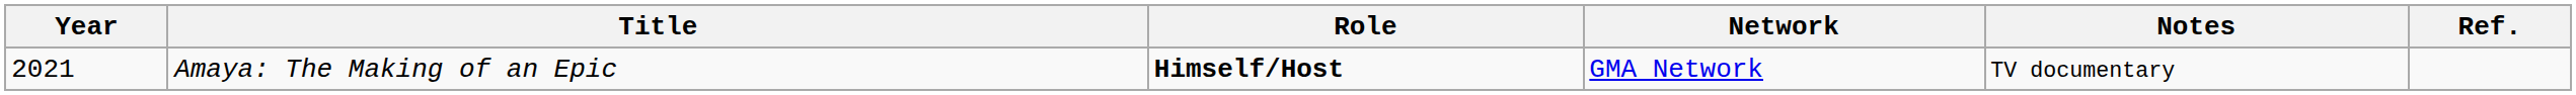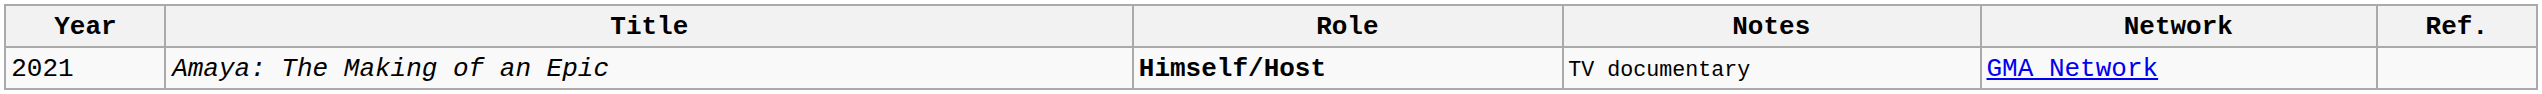columns swapped: Network <-> Notes
